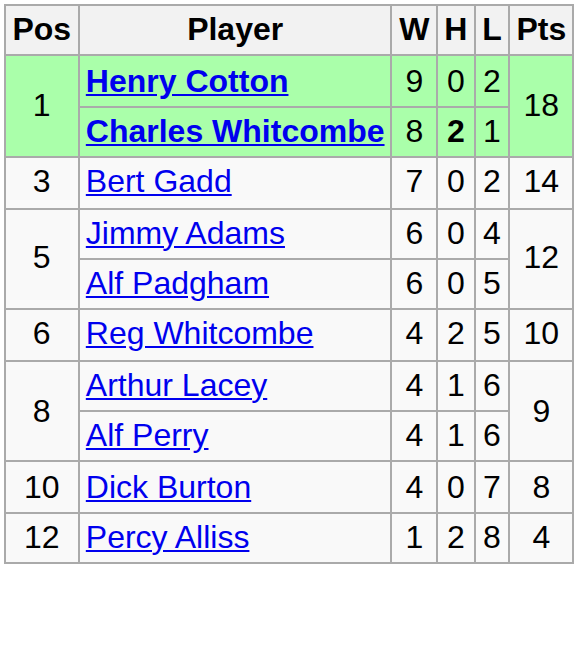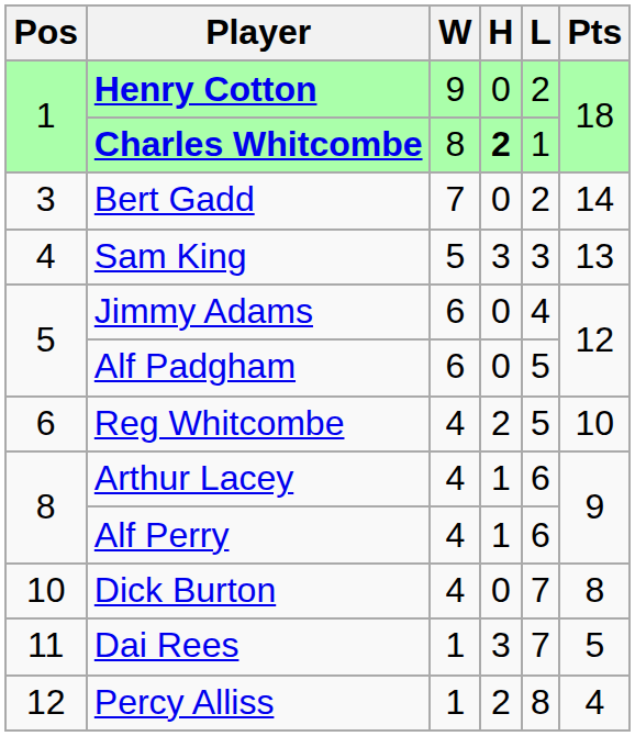+ row: 4 | Sam King | 5 | 3 | 3 | 13
+ row: 11 | Dai Rees | 1 | 3 | 7 | 5
